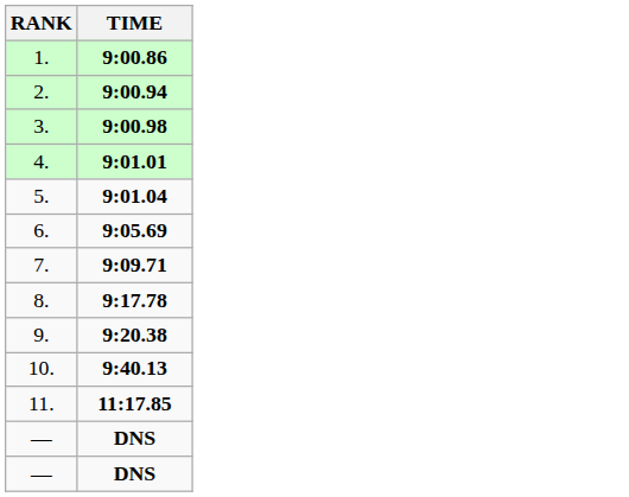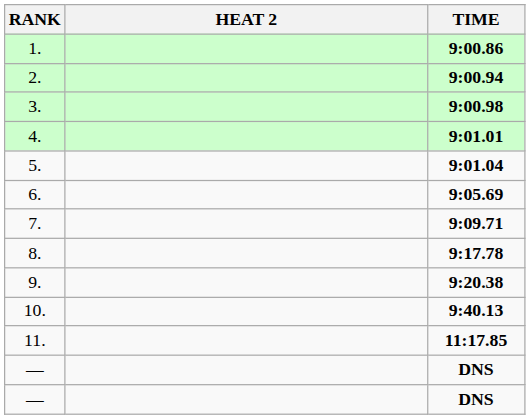+ column: HEAT 2
